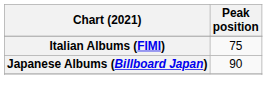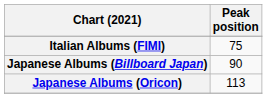+ row: Japanese Albums (Oricon) | 113
